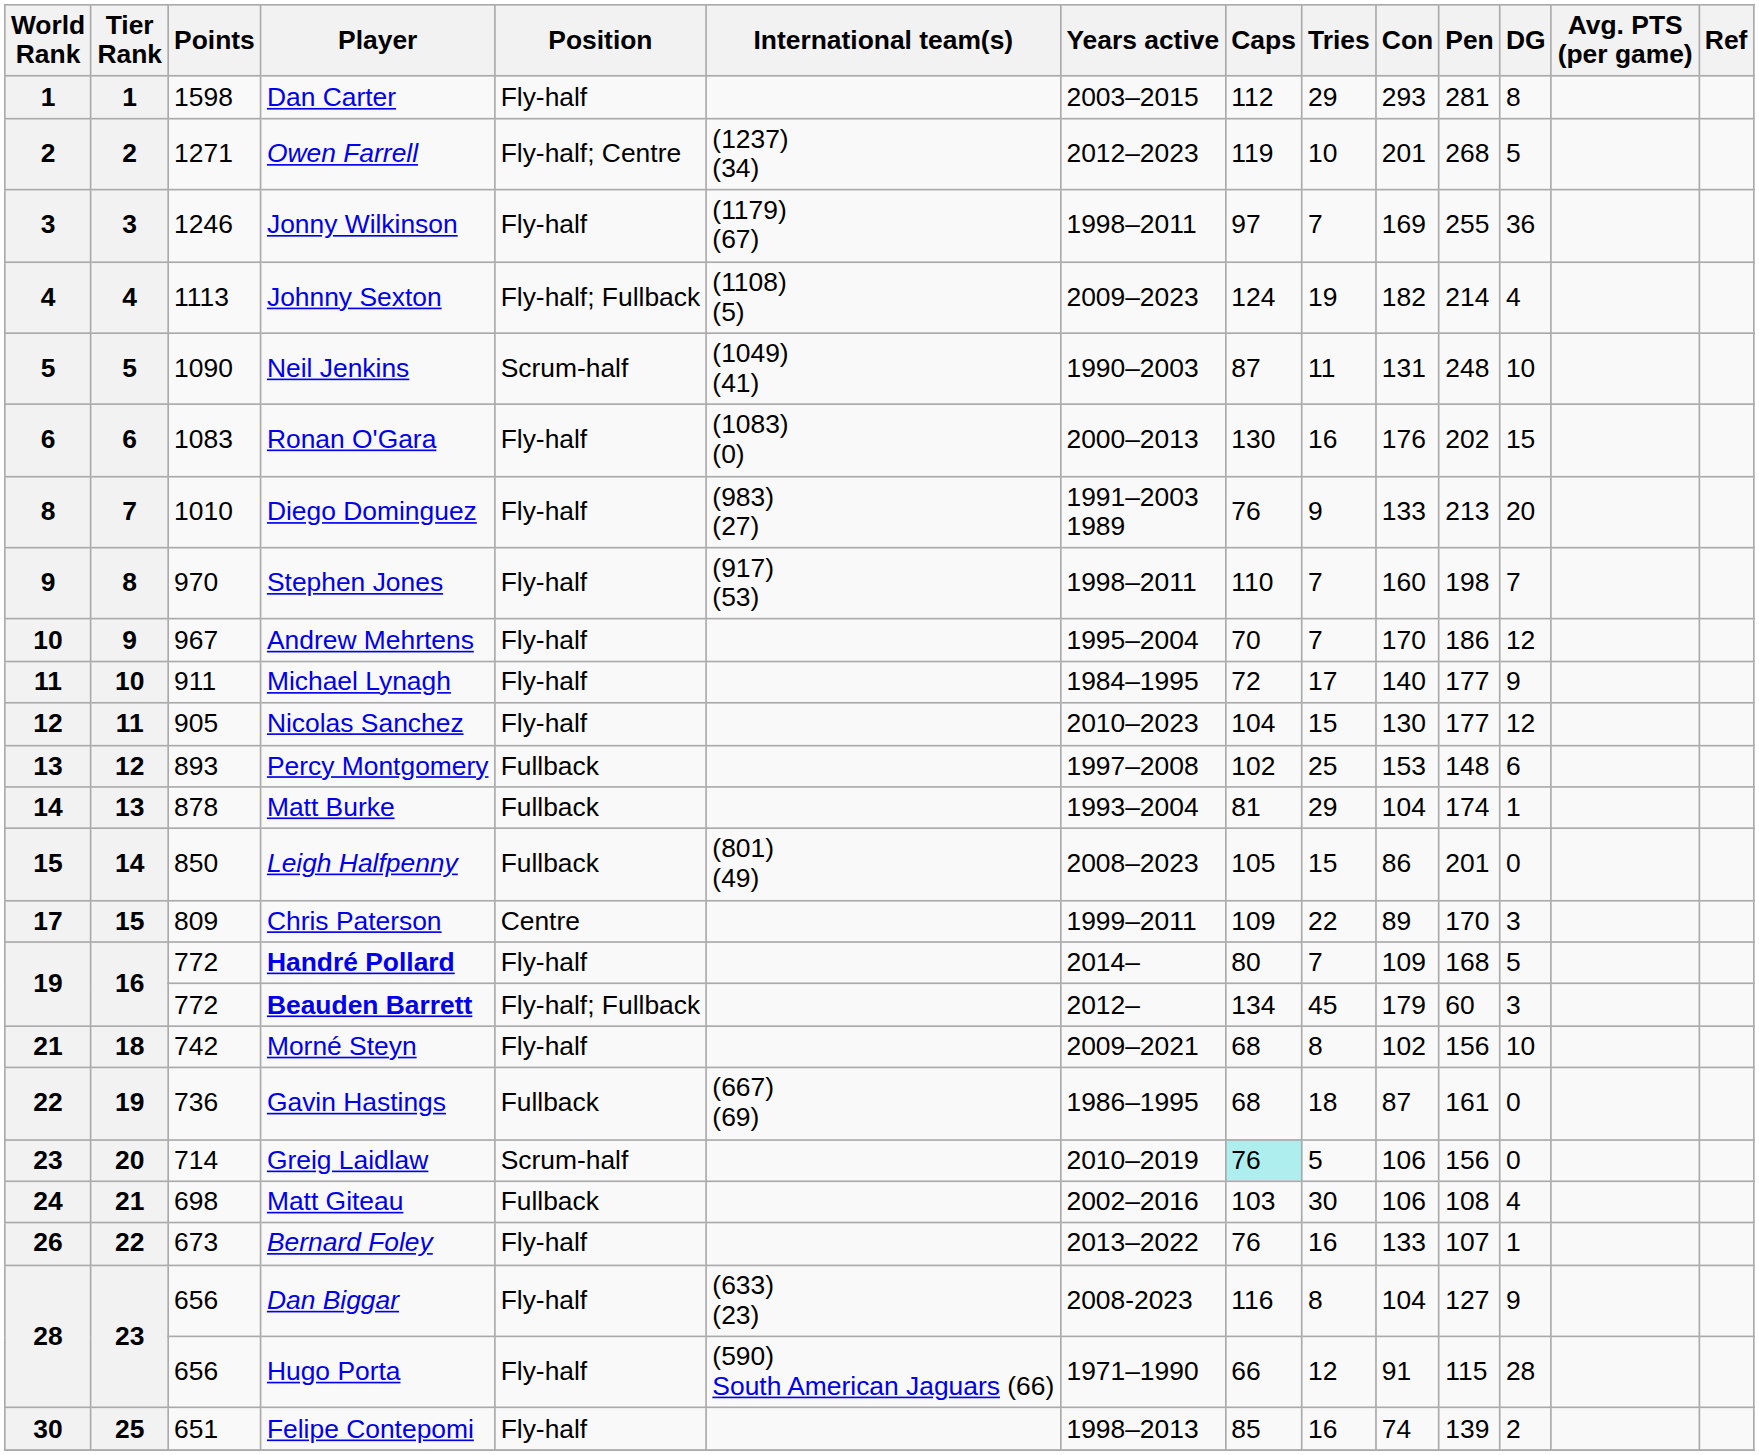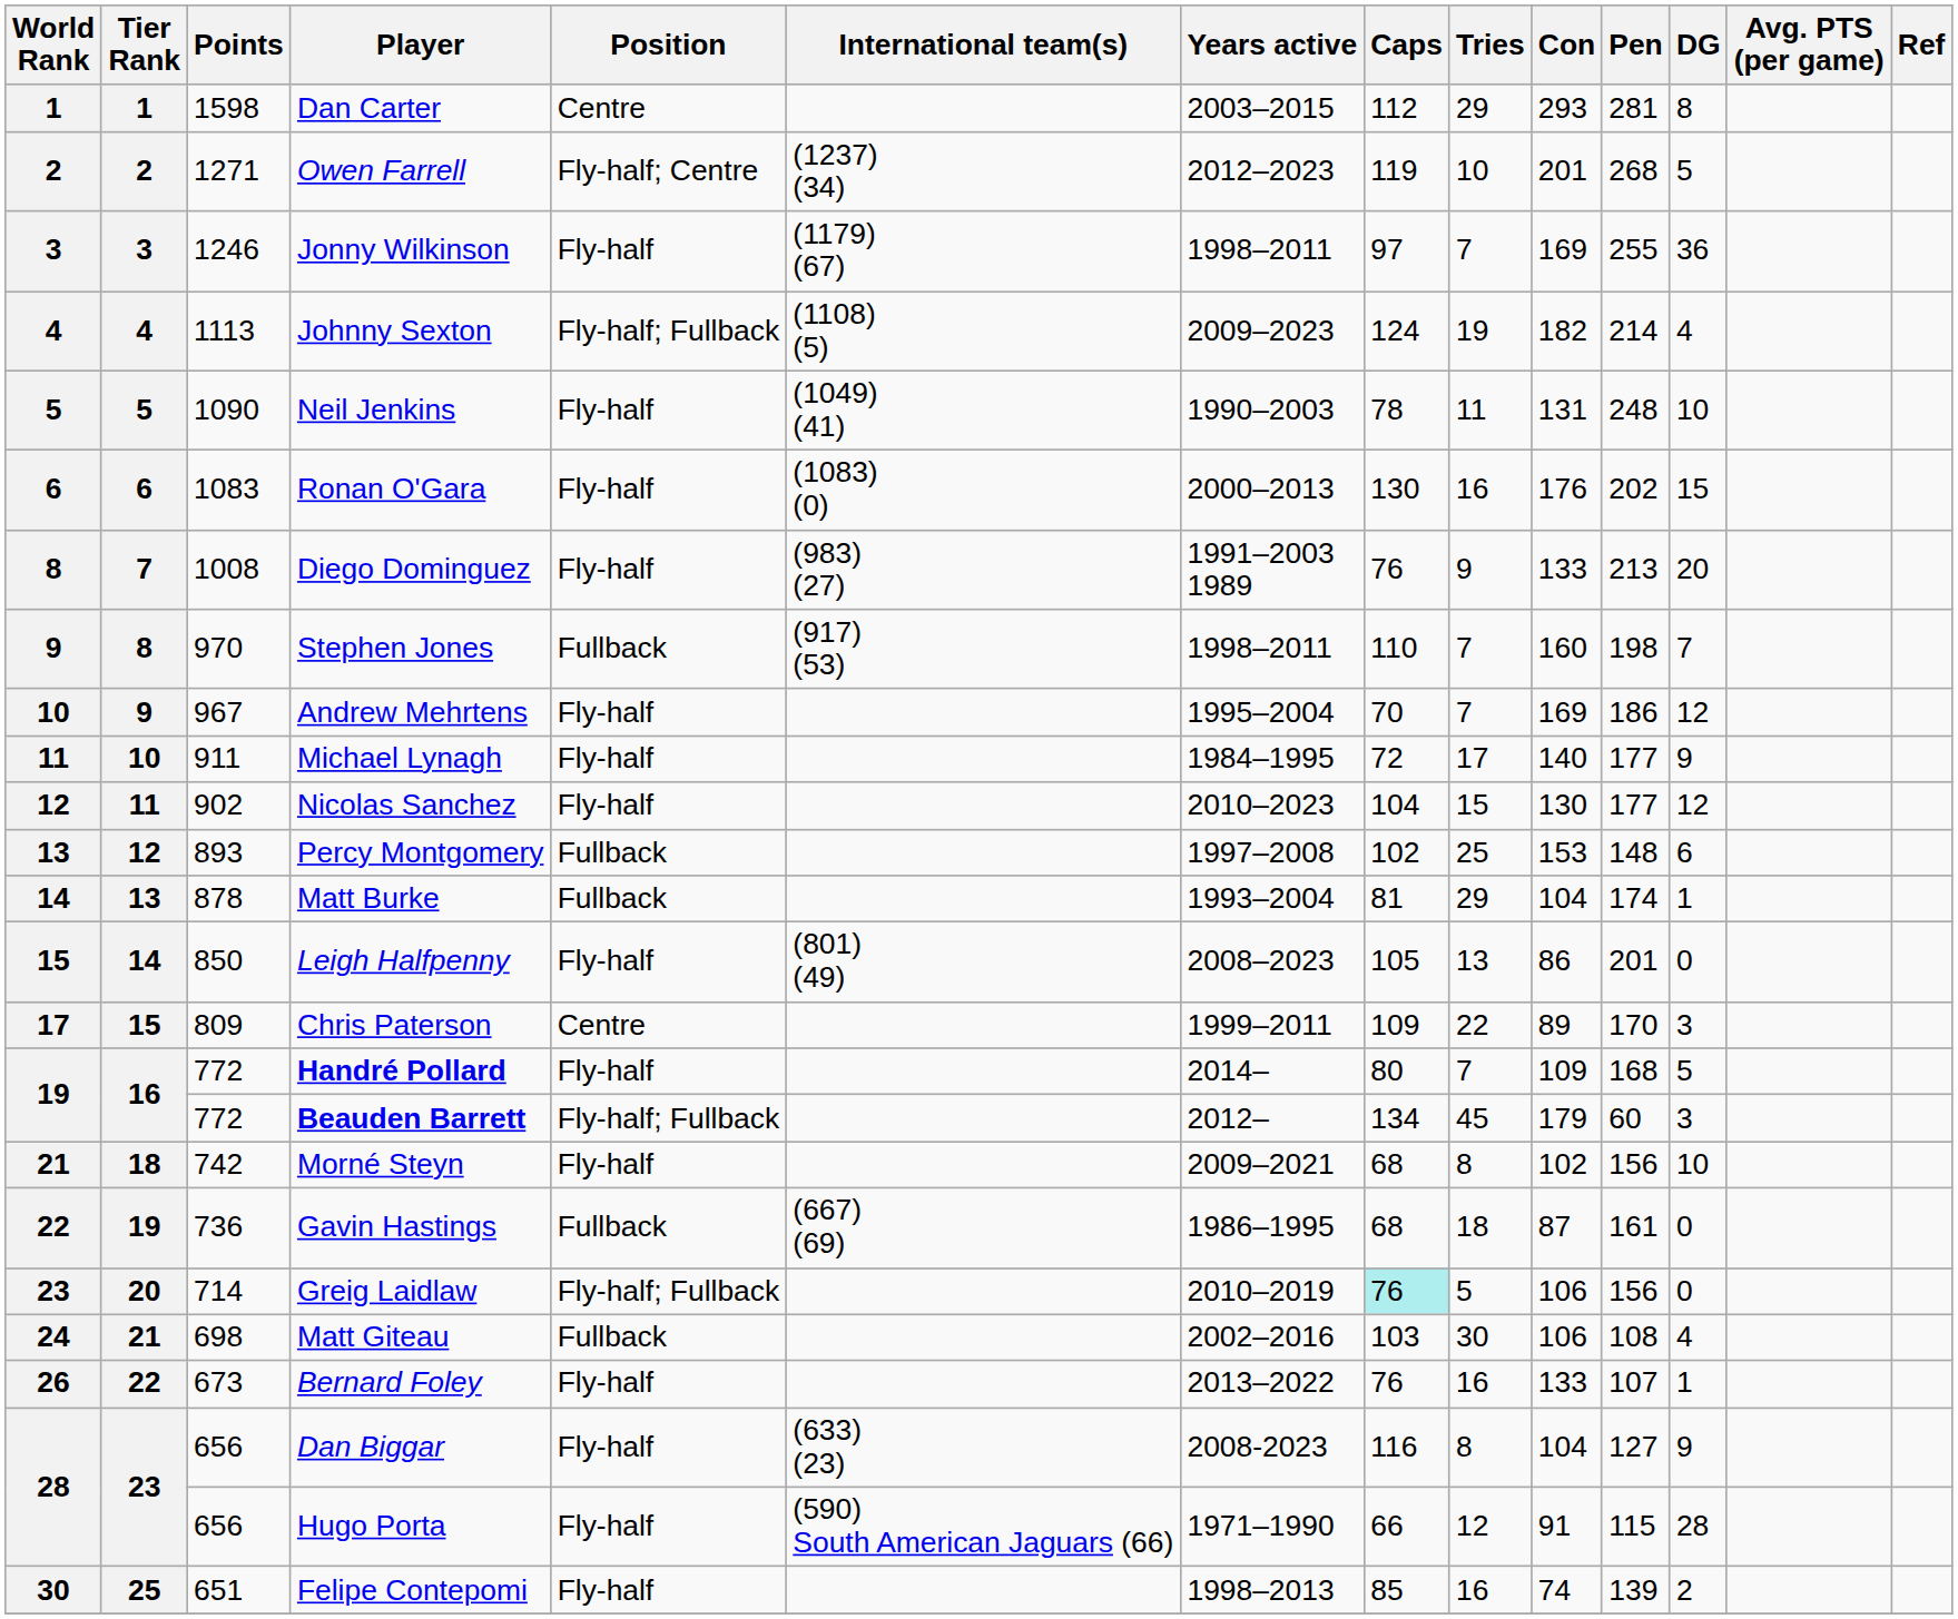Dan Carter | Position: Fly-half -> Centre
Neil Jenkins | Position: Scrum-half -> Fly-half
Neil Jenkins | Caps: 87 -> 78
Diego Dominguez | Points: 1010 -> 1008
Stephen Jones | Position: Fly-half -> Fullback
Andrew Mehrtens | Con: 170 -> 169
Nicolas Sanchez | Points: 905 -> 902
Leigh Halfpenny | Position: Fullback -> Fly-half
Leigh Halfpenny | Tries: 15 -> 13
Greig Laidlaw | Position: Scrum-half -> Fly-half; Fullback
